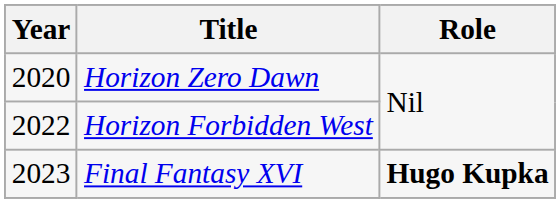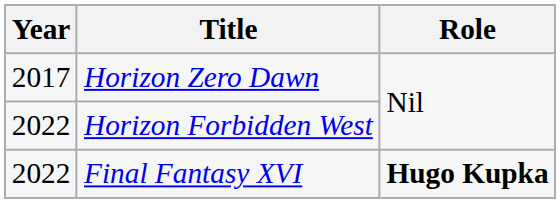Horizon Zero Dawn | Year: 2020 -> 2017
Final Fantasy XVI | Year: 2023 -> 2022
